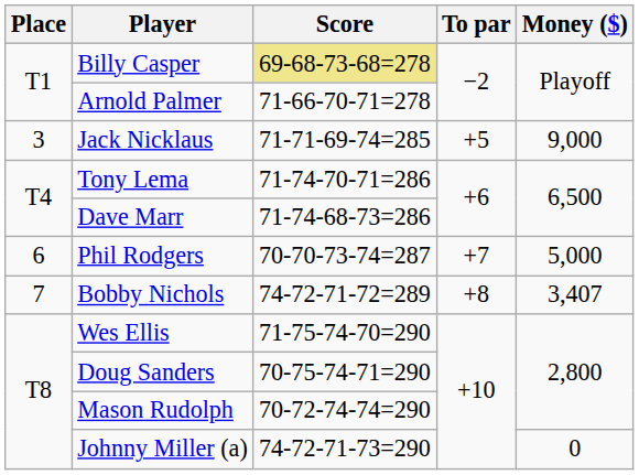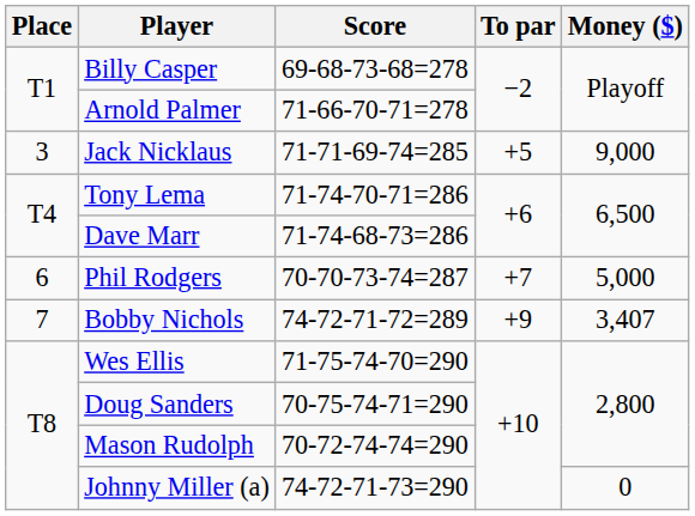Billy Casper | Score: khaki background -> no background
Bobby Nichols | To par: +8 -> +9
